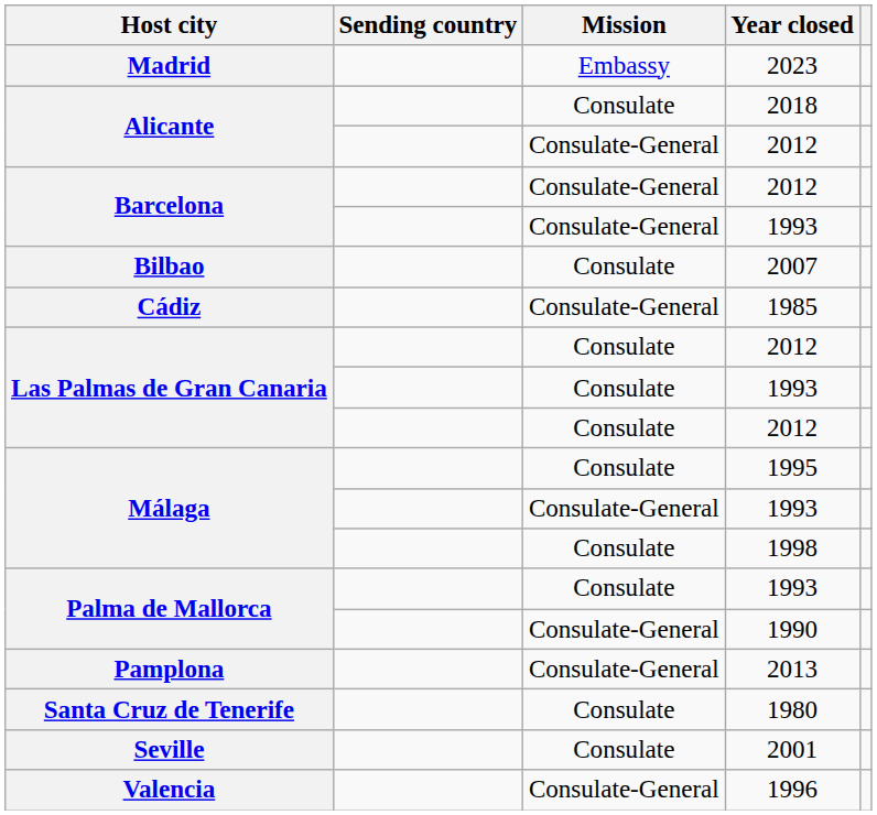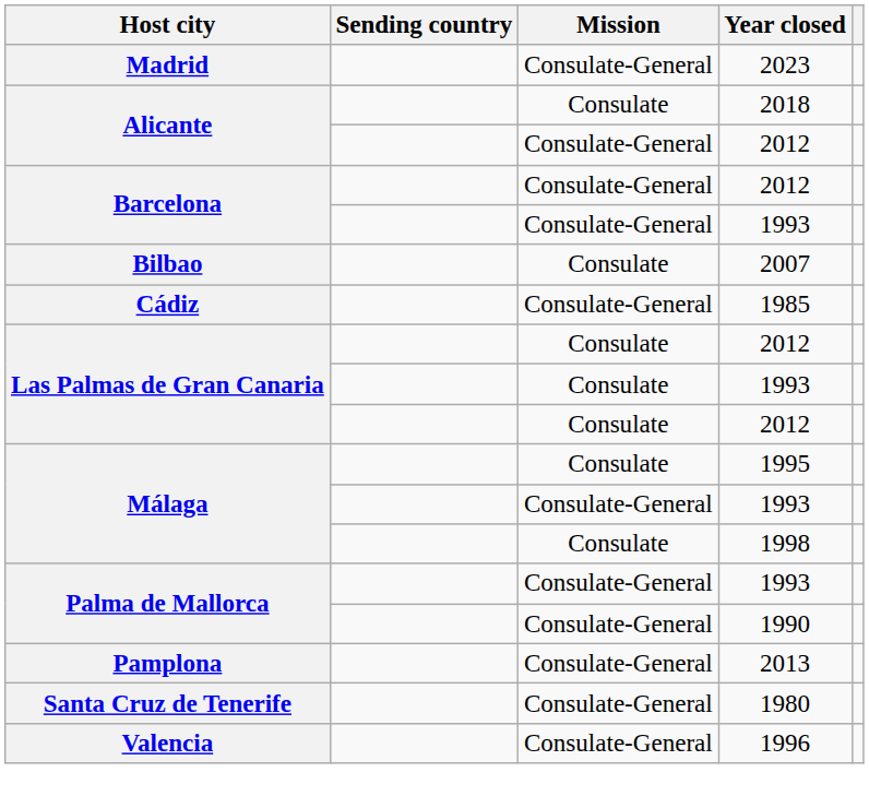2023 | Mission: Embassy -> Consulate-General
Palma de Mallorca / 1993 | Mission: Consulate -> Consulate-General
1980 | Mission: Consulate -> Consulate-General
- row: Seville | Consulate | 2001
